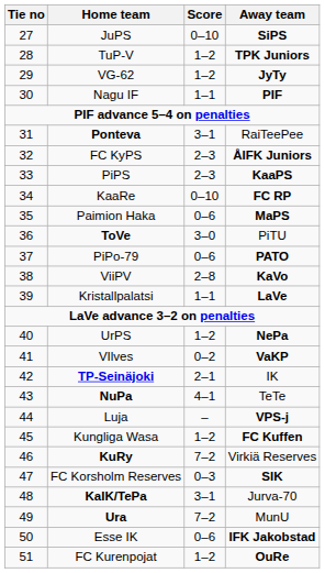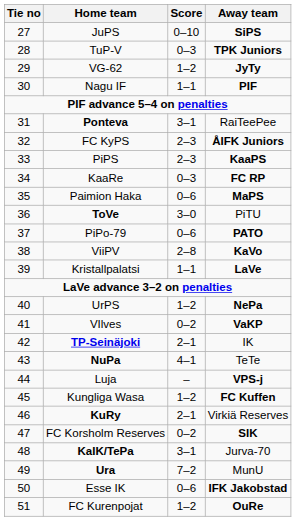TuP-V | Score: 1–2 -> 0–3
KaaRe | Score: 0–10 -> 0–3
KuRy | Score: 7–2 -> 2–1
FC Korsholm Reserves | Score: 0–3 -> 0–2
